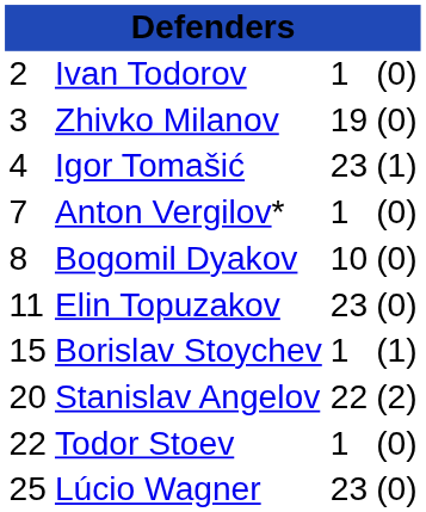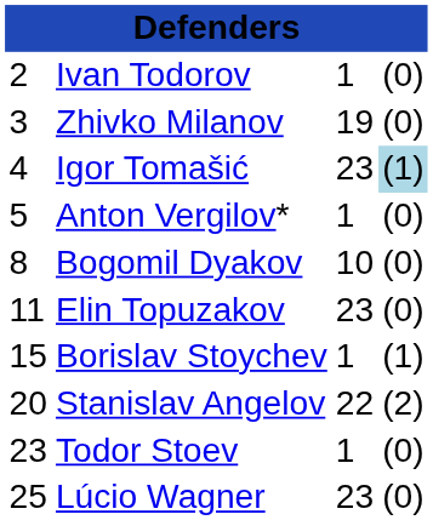Igor Tomašić | column 4: no background -> lightblue background
Anton Vergilov* | column 1: 7 -> 5
Todor Stoev | column 1: 22 -> 23
